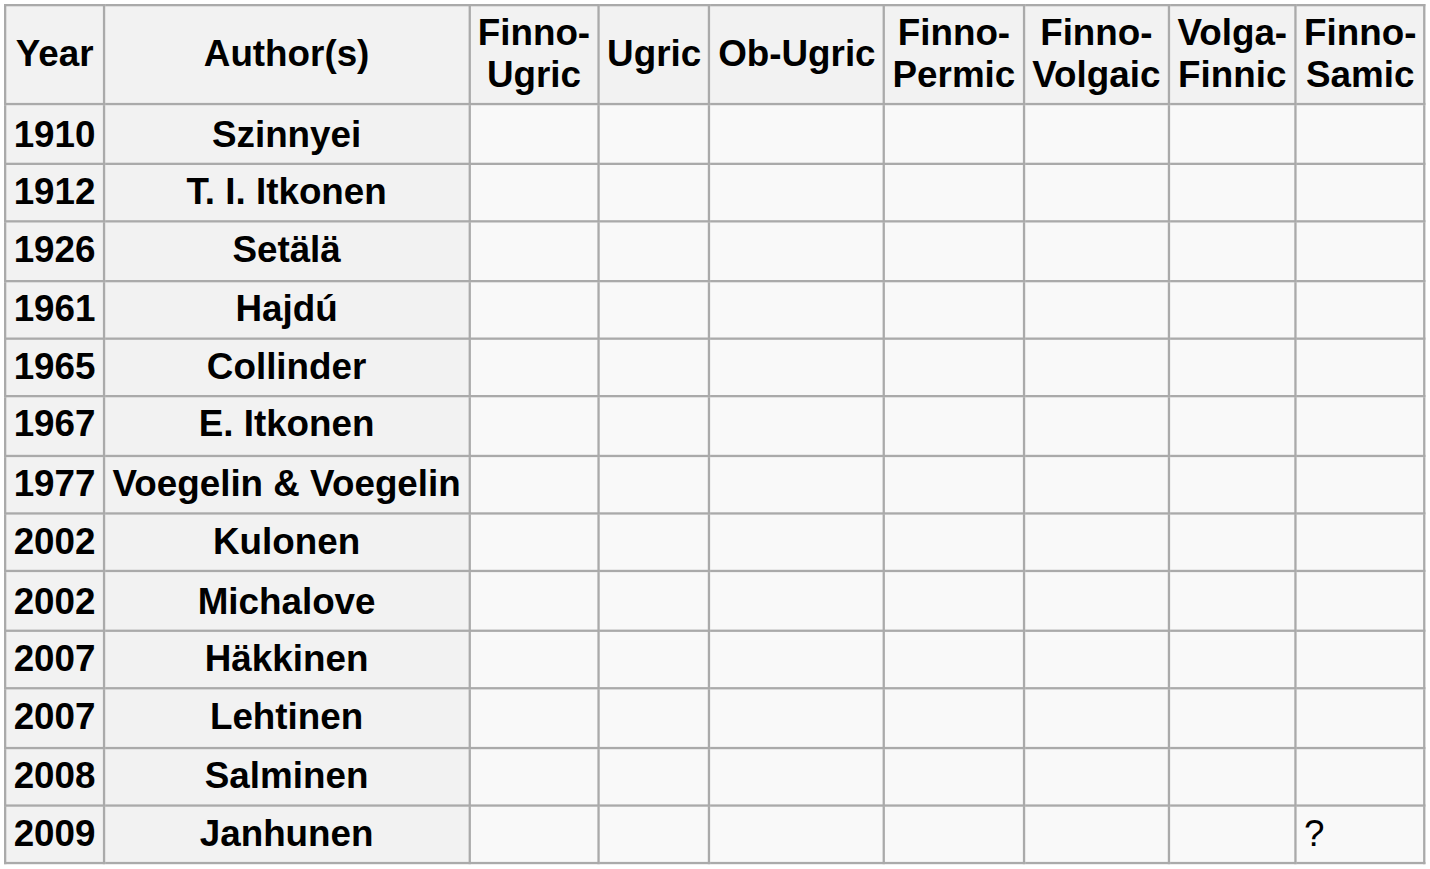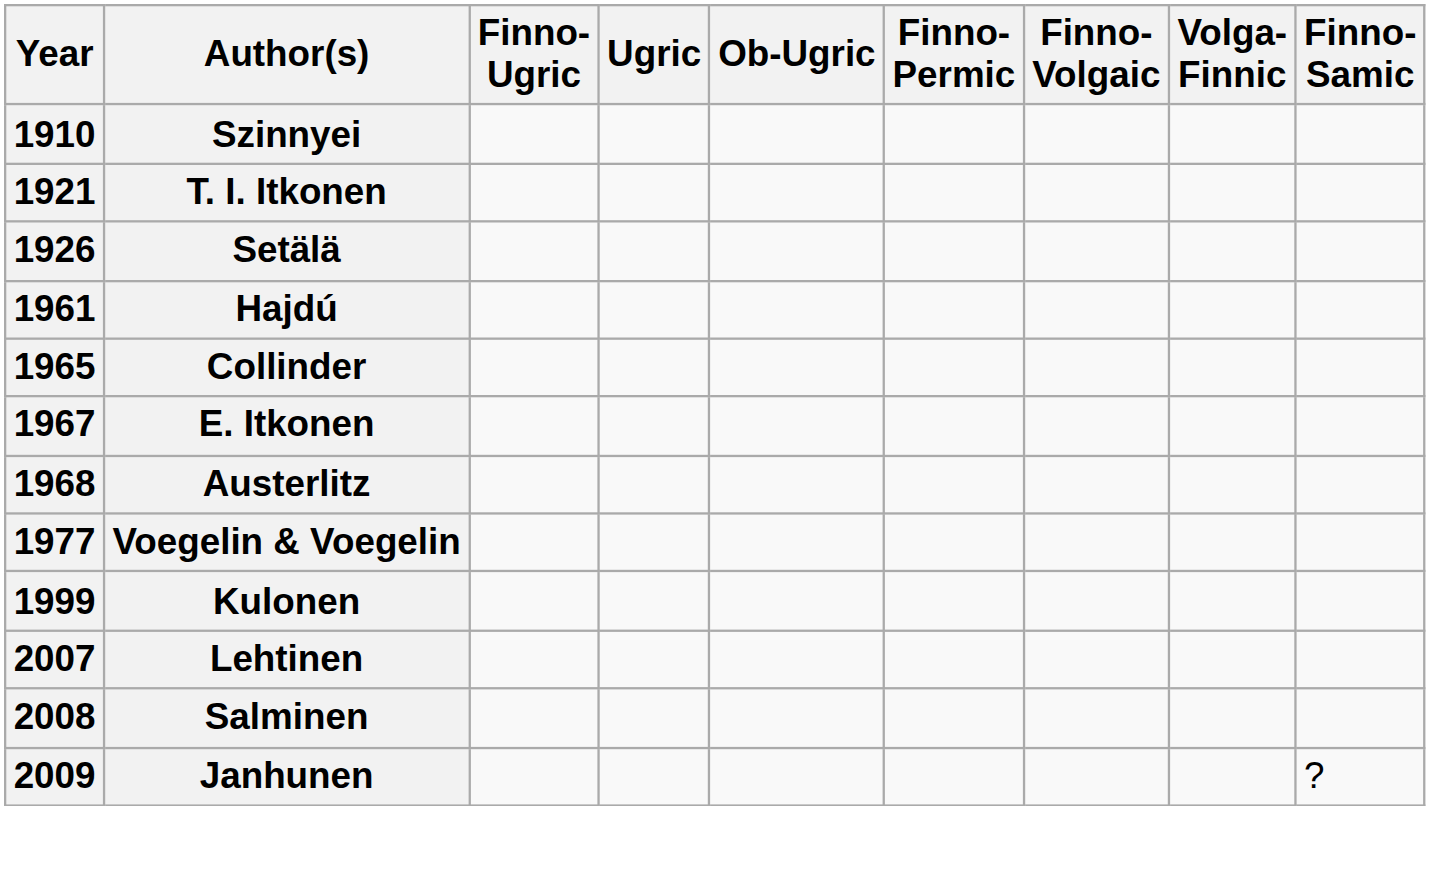T. I. Itkonen | Year: 1912 -> 1921
+ row: 1968 | Austerlitz
Kulonen | Year: 2002 -> 1999
- row: 2002 | Michalove
- row: 2007 | Häkkinen
